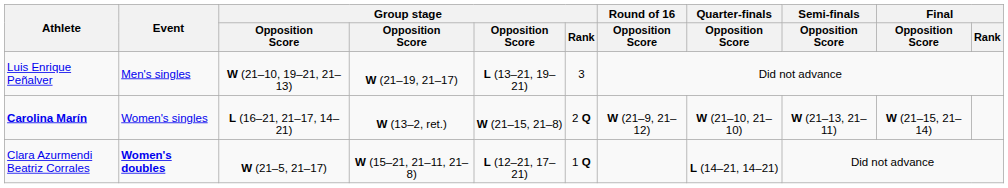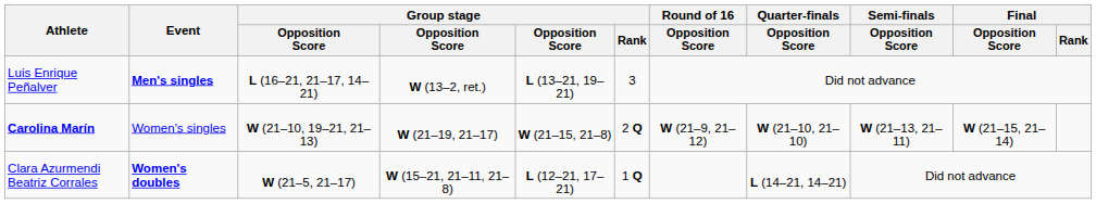Luis Enrique Peñalver | Event: normal -> bold
Luis Enrique Peñalver | column 3: W (21–10, 19–21, 21–13) -> L (16–21, 21–17, 14–21)
Luis Enrique Peñalver | column 4: W (21–19, 21–17) -> W (13–2, ret.)
Carolina Marín | column 3: L (16–21, 21–17, 14–21) -> W (21–10, 19–21, 21–13)
Carolina Marín | column 4: W (13–2, ret.) -> W (21–19, 21–17)
